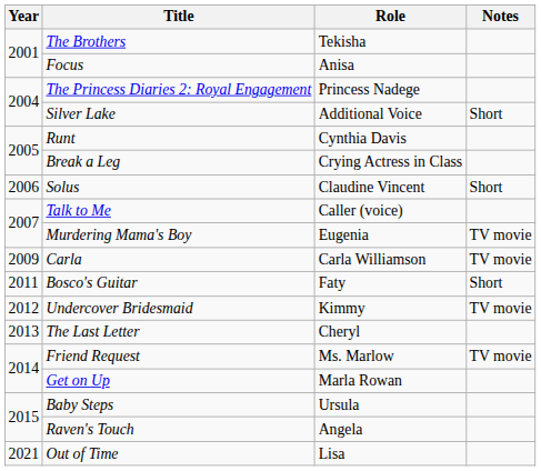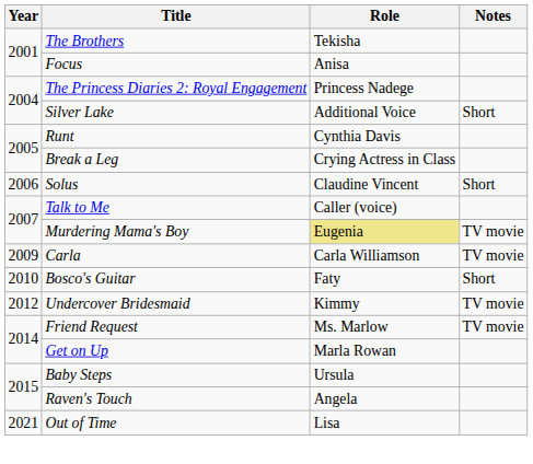Murdering Mama's Boy | Role: no background -> khaki background
Bosco's Guitar | Year: 2011 -> 2010
- row: 2013 | The Last Letter | Cheryl
